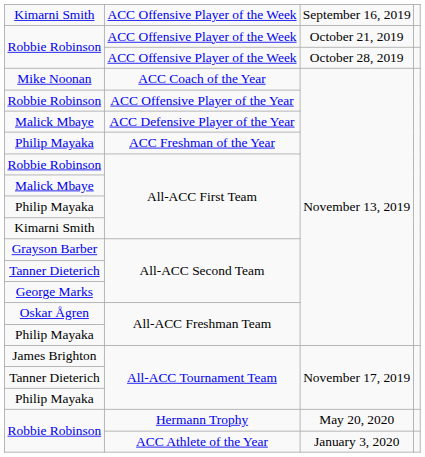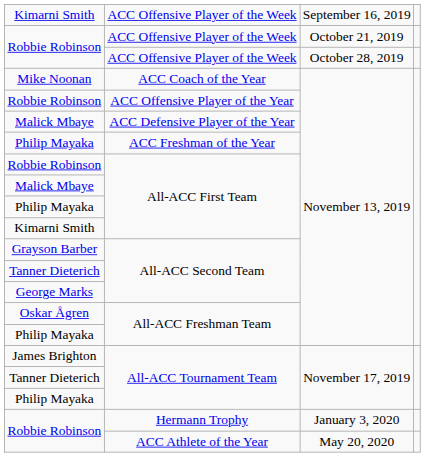Hermann Trophy | column 3: May 20, 2020 -> January 3, 2020
ACC Athlete of the Year | column 3: January 3, 2020 -> May 20, 2020
